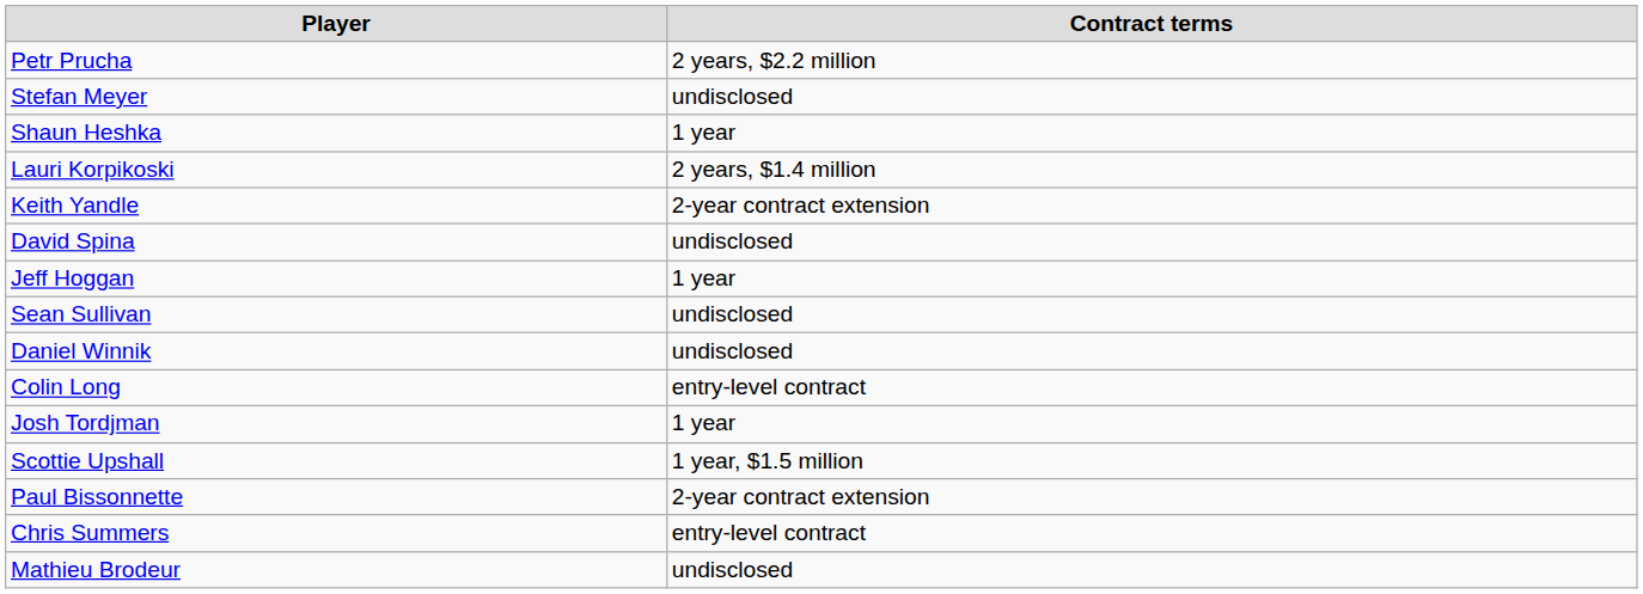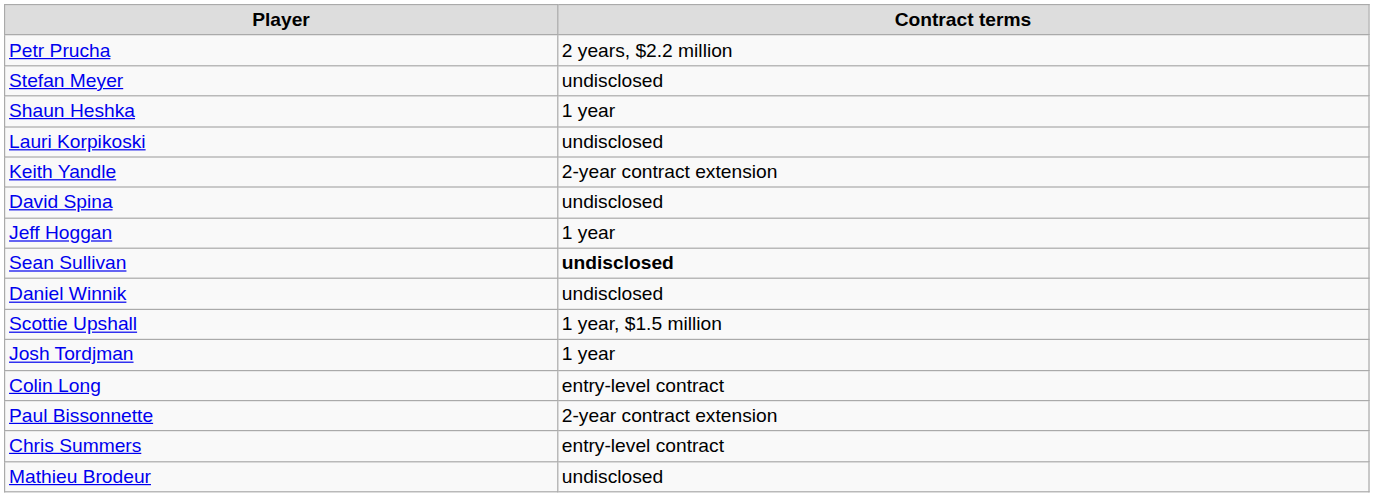Lauri Korpikoski | Contract terms: 2 years, $1.4 million -> undisclosed
Sean Sullivan | Contract terms: normal -> bold
rows swapped: Scottie Upshall <-> Colin Long
